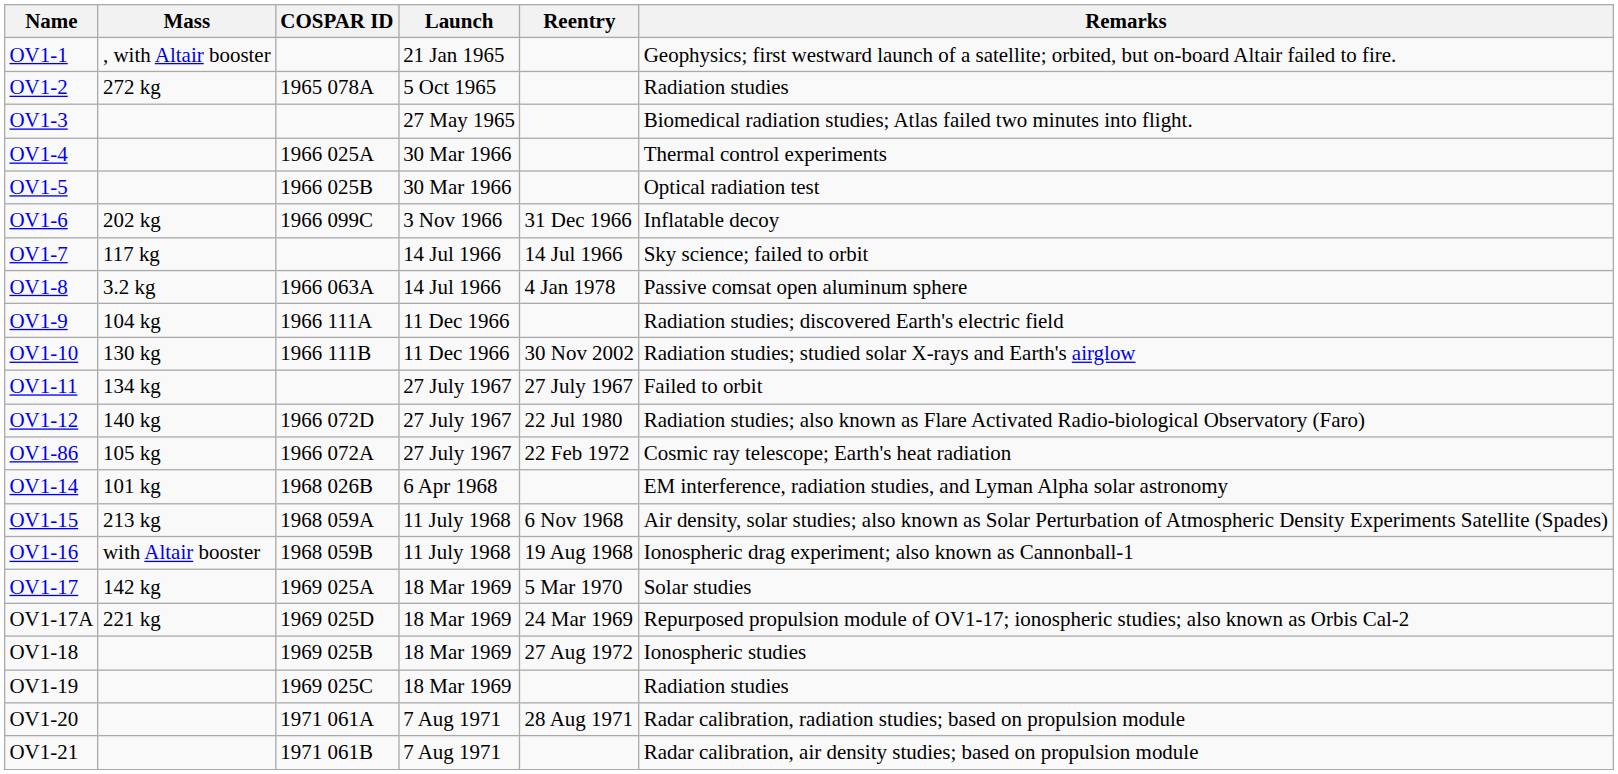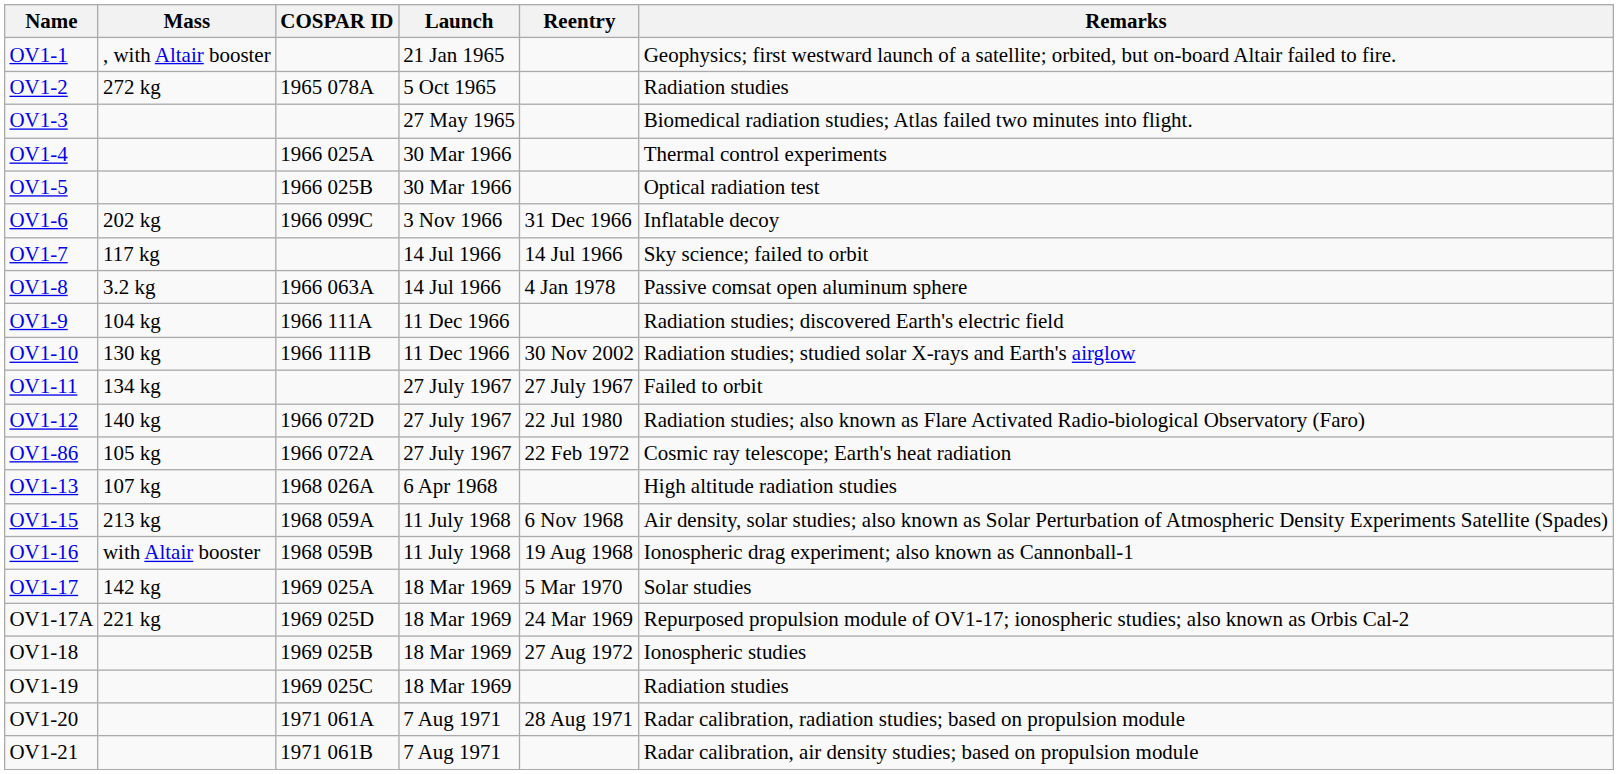+ row: OV1-13 | 107 kg | 1968 026A | 6 Apr 1968 | High altitude radiation studies
- row: OV1-14 | 101 kg | 1968 026B | 6 Apr 1968 | EM interference, radiation studies, and Lyman Alpha solar astronomy
